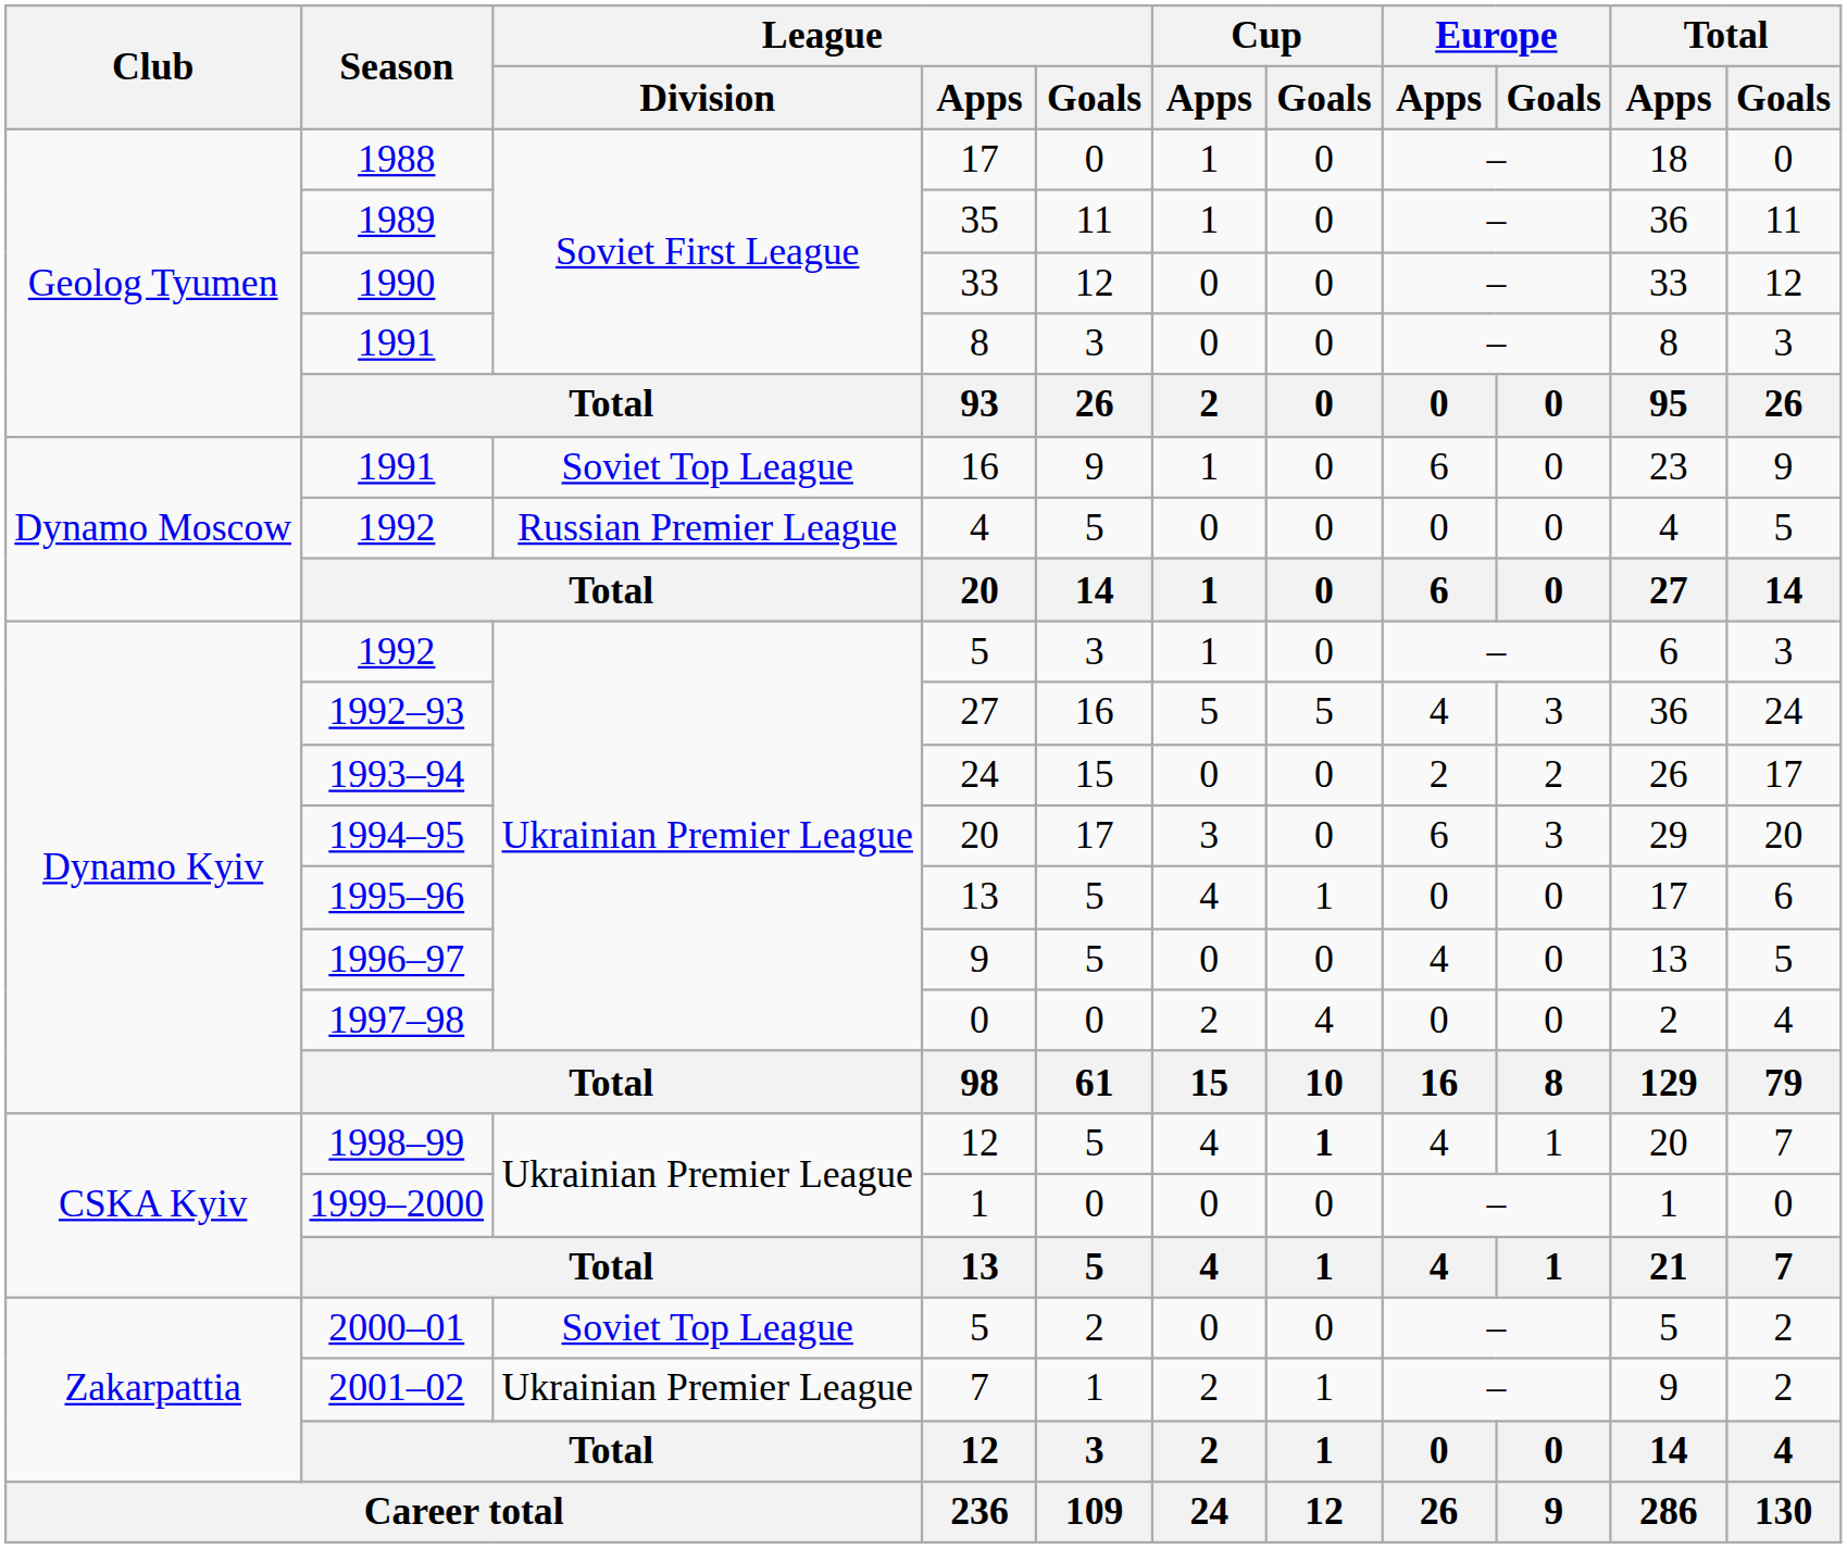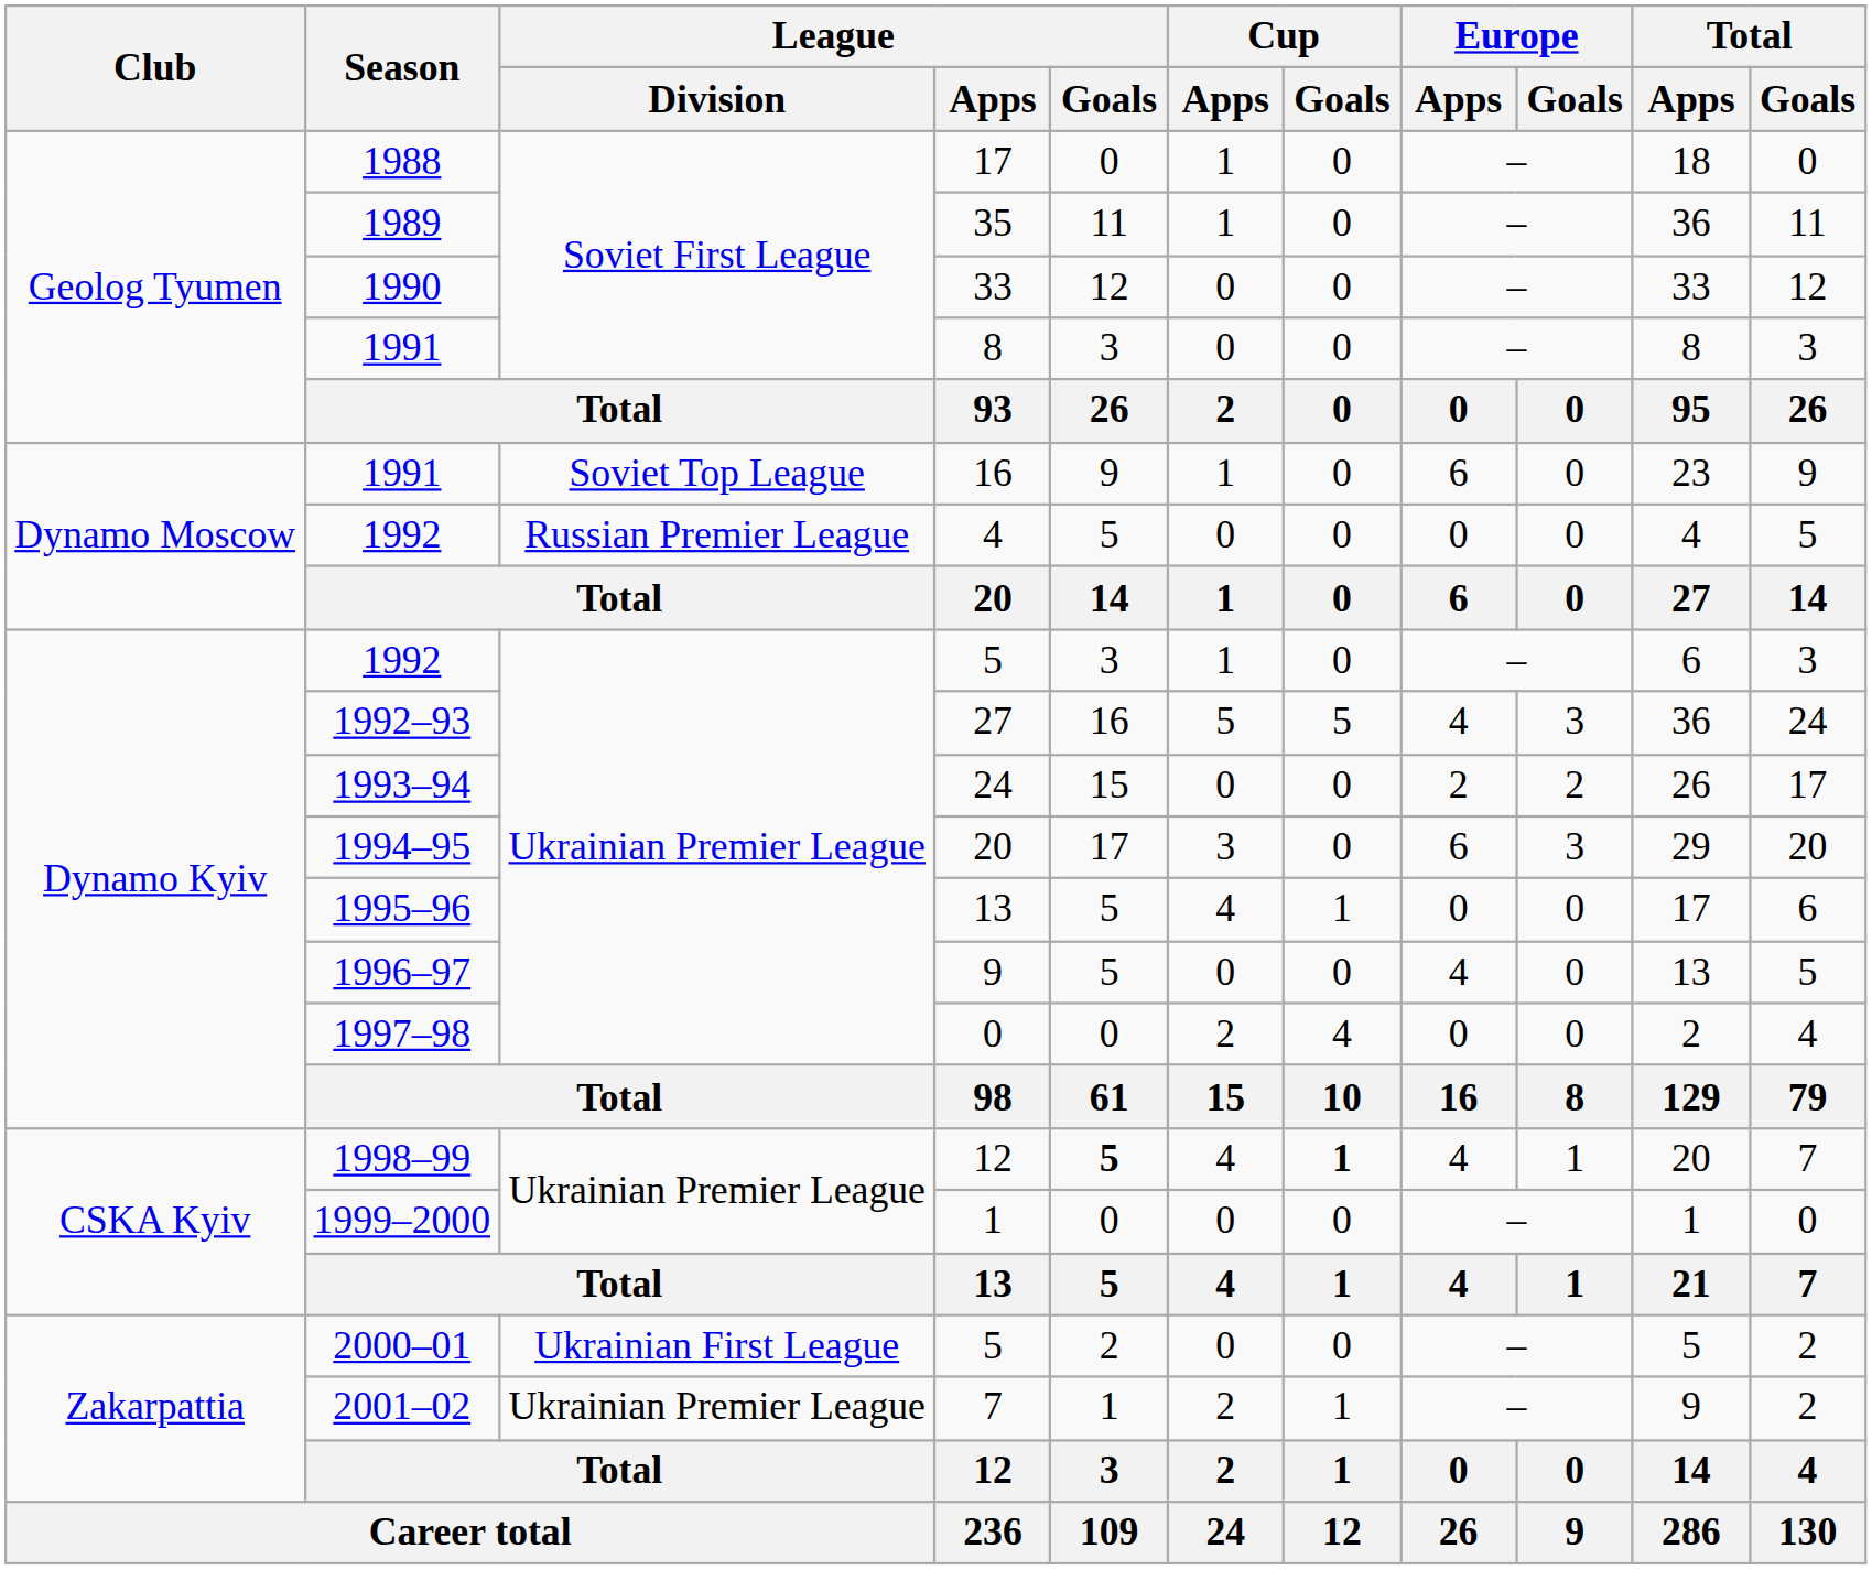1998–99 / 12 | League / Goals: normal -> bold
2000–01 / 5 | League / Division: Soviet Top League -> Ukrainian First League
